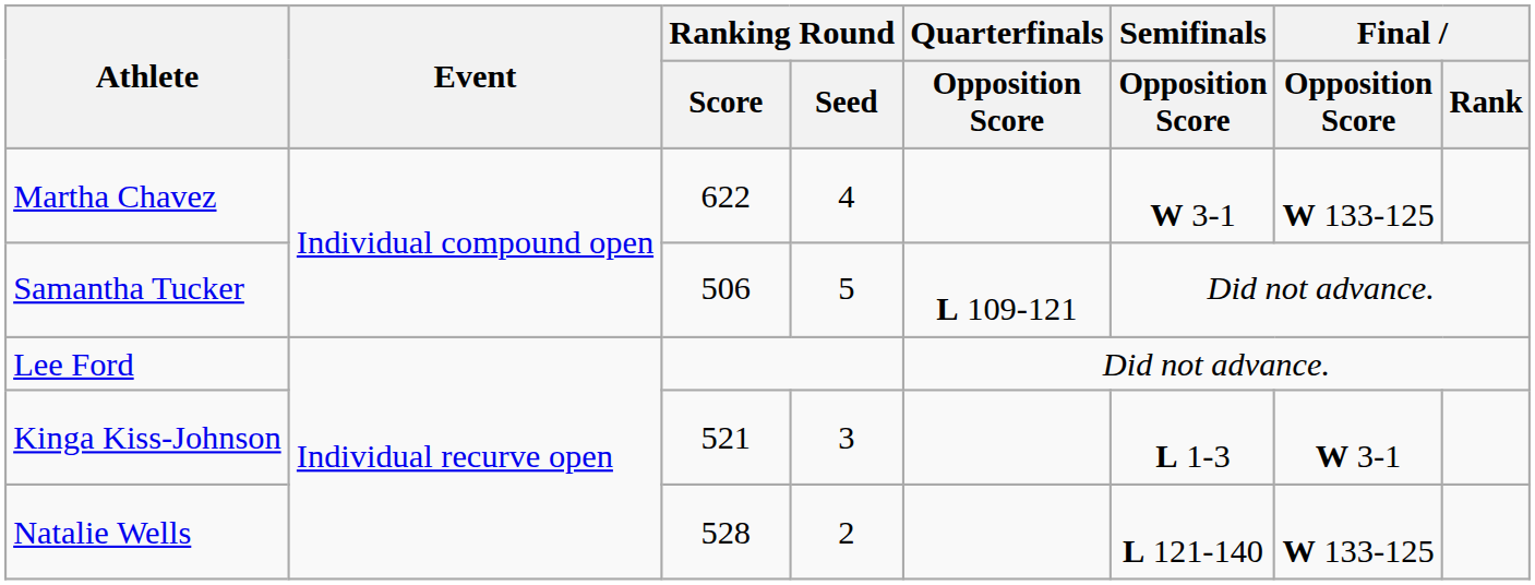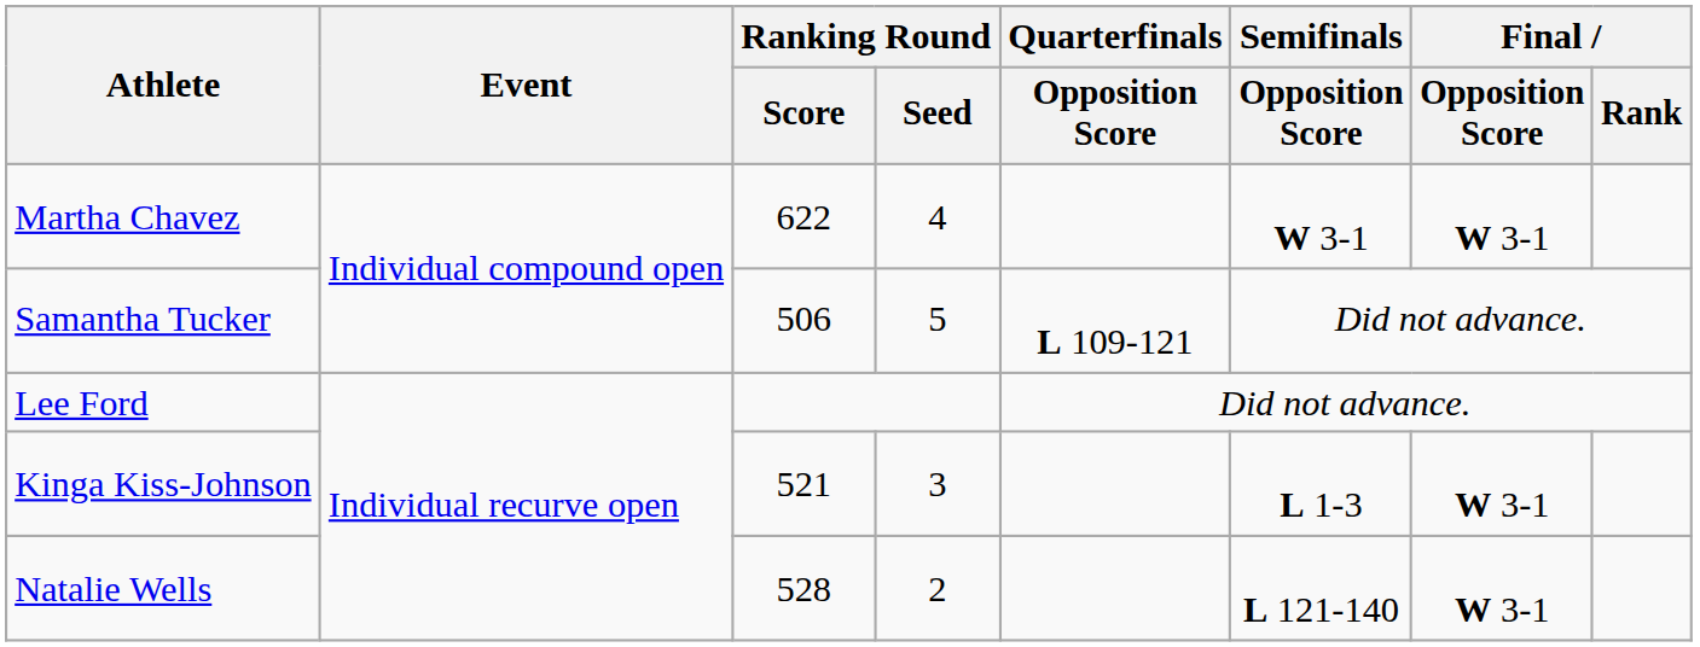Martha Chavez | Final / Opposition Score: W 133-125 -> W 3-1
Natalie Wells | Final / Opposition Score: W 133-125 -> W 3-1
